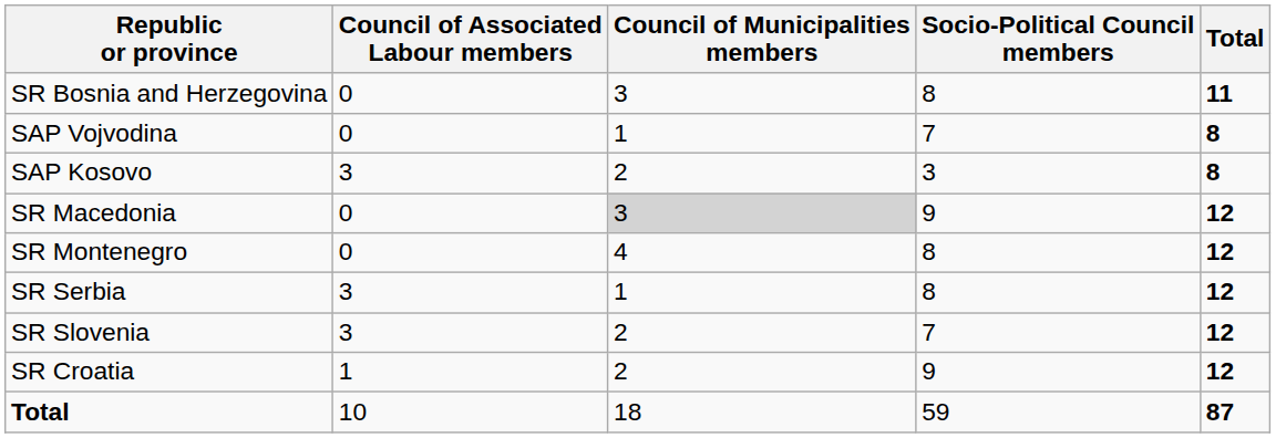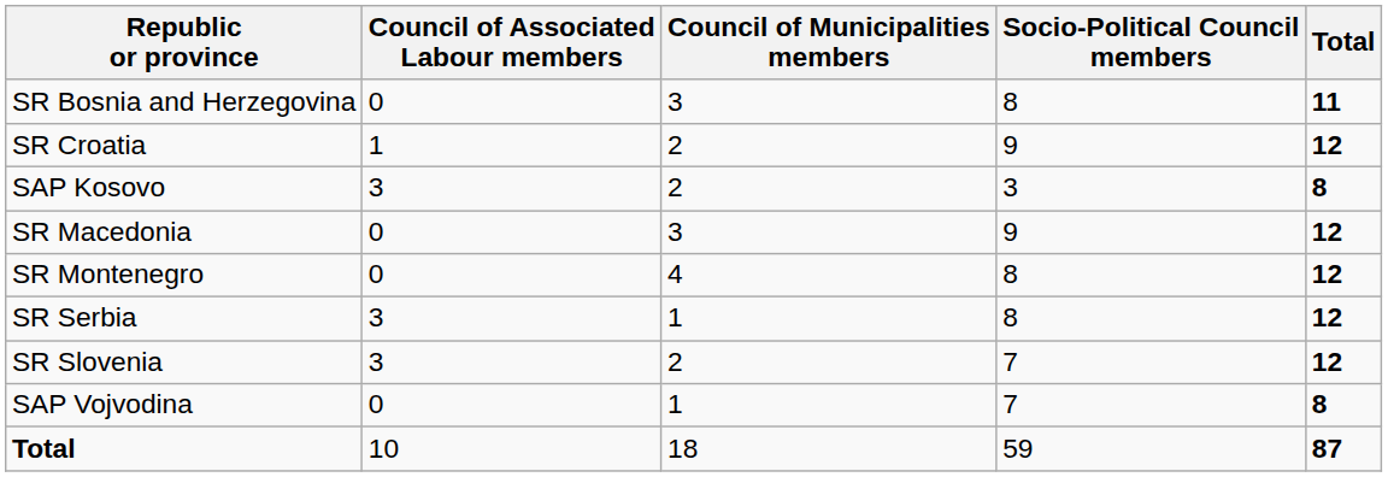rows swapped: SR Croatia <-> SAP Vojvodina
SR Macedonia | Council of Municipalities members: lightgrey background -> no background
